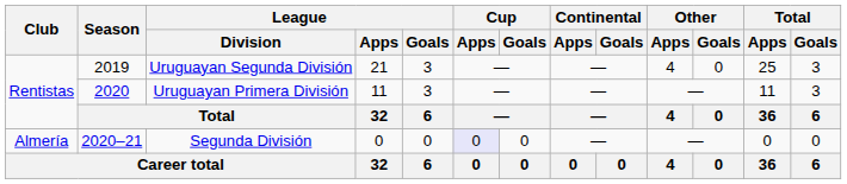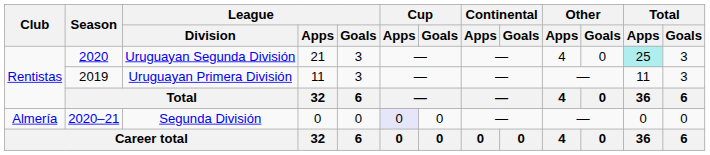Uruguayan Segunda División | Season: 2019 -> 2020
Uruguayan Segunda División | Total / Apps: no background -> paleturquoise background
Uruguayan Primera División | Season: 2020 -> 2019
